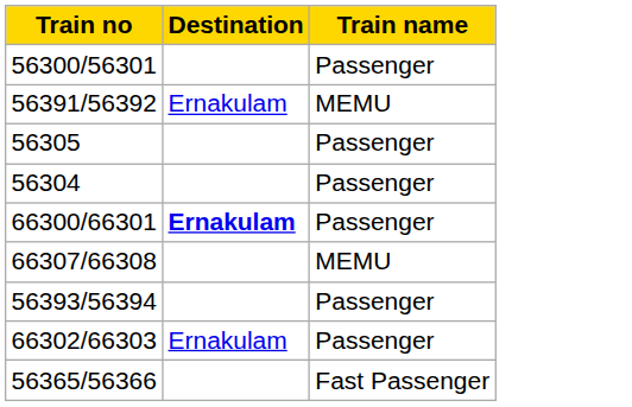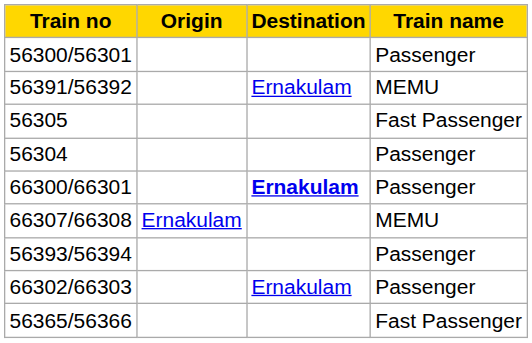+ column: Origin | Ernakulam
56305 | Train name: Passenger -> Fast Passenger
